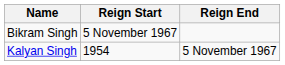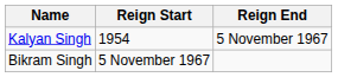rows swapped: Kalyan Singh <-> Bikram Singh
